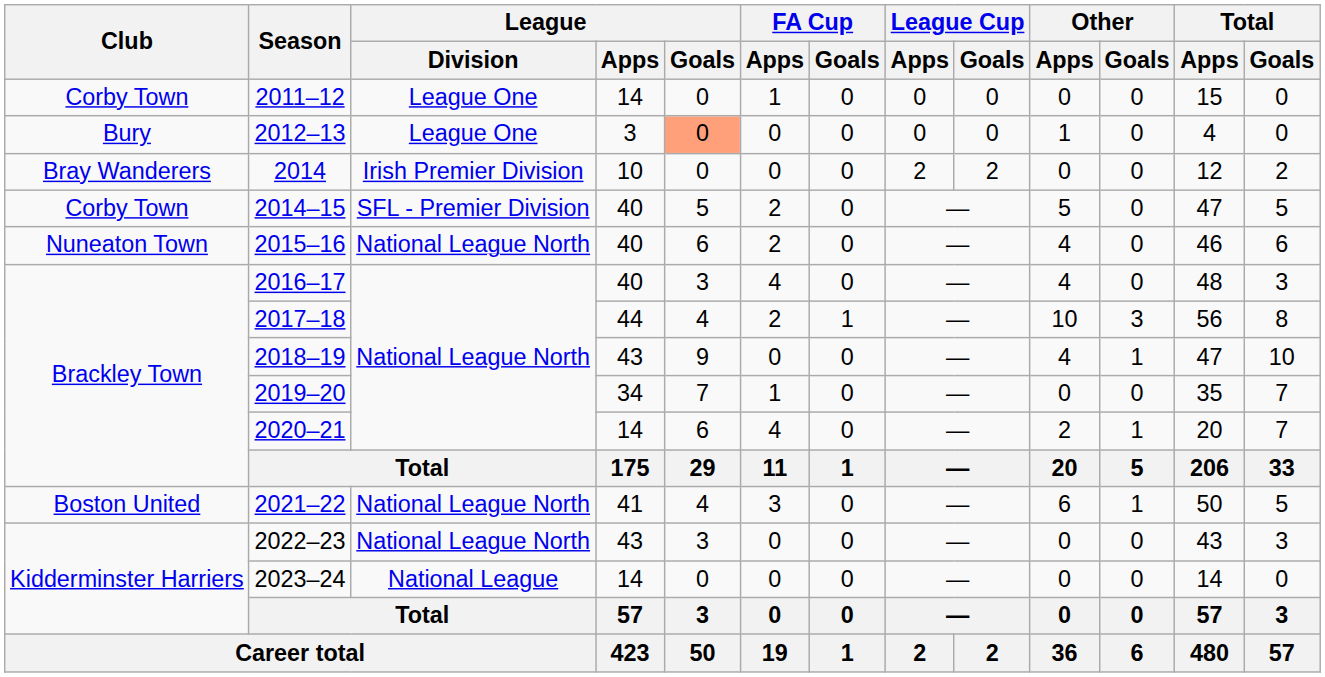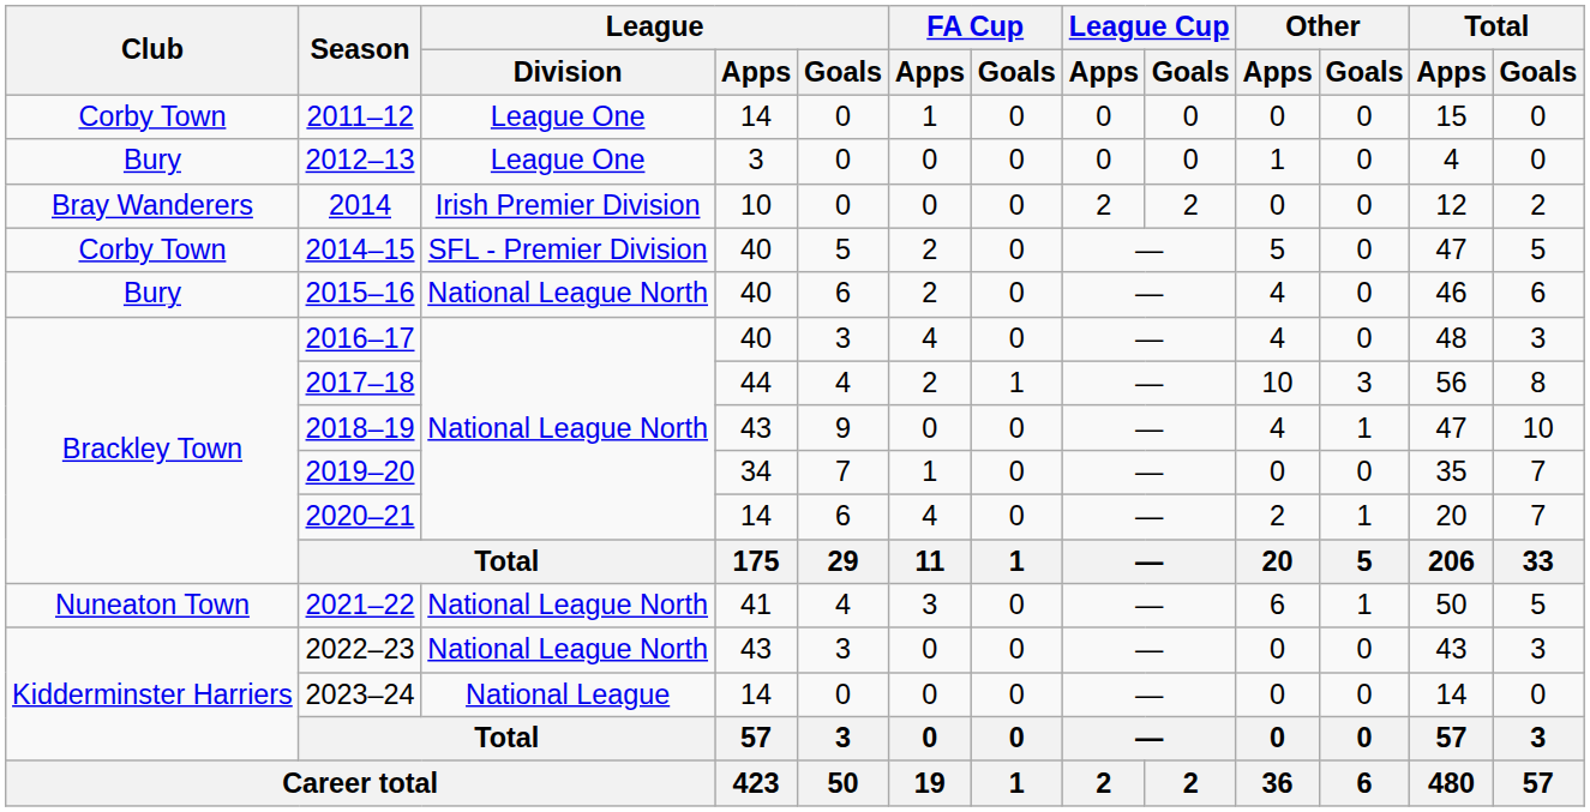2012–13 | League / Goals: lightsalmon background -> no background
2015–16 | Club: Nuneaton Town -> Bury
2021–22 | Club: Boston United -> Nuneaton Town
